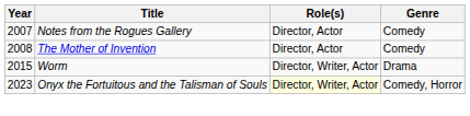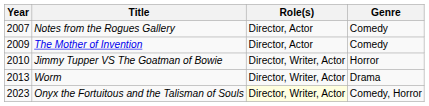The Mother of Invention | Year: 2008 -> 2009
+ row: 2010 | Jimmy Tupper VS The Goatman of Bowie | Director, Writer, Actor | Horror
Worm | Year: 2015 -> 2013
